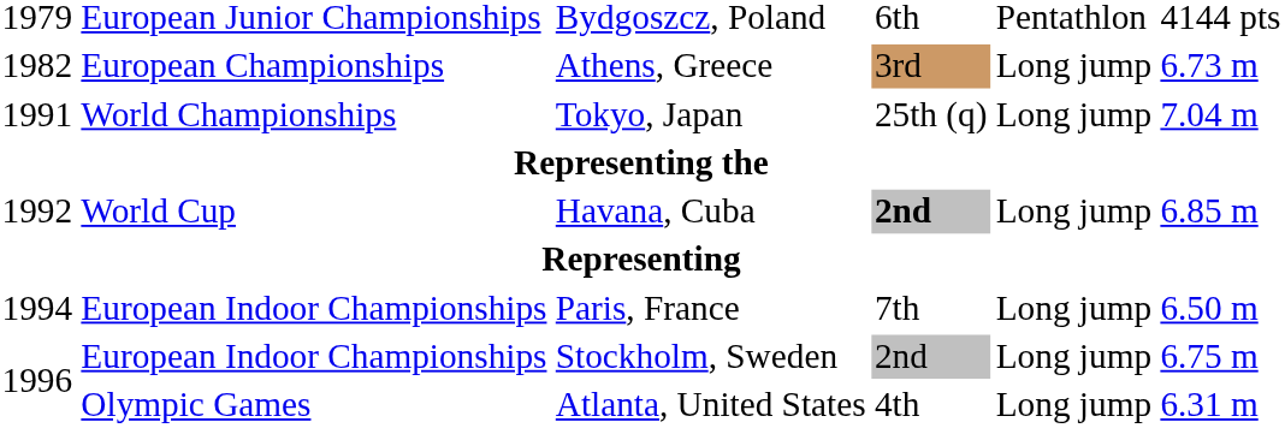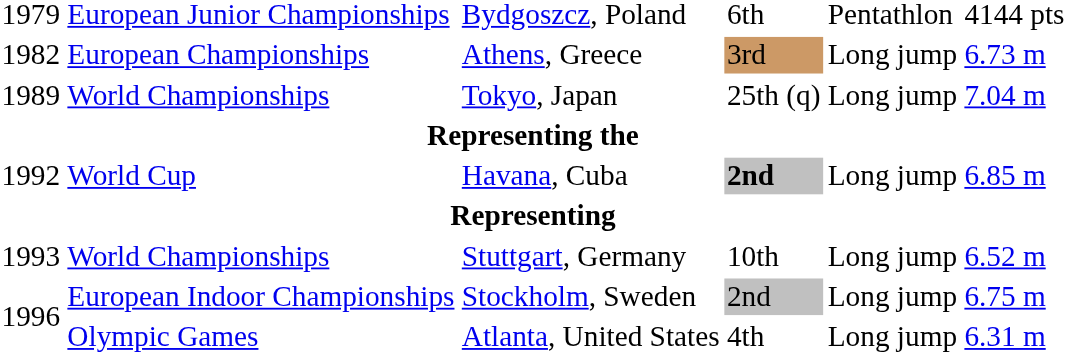Tokyo, Japan | column 1: 1991 -> 1989
+ row: 1993 | World Championships | Stuttgart, Germany | 10th | Long jump | 6.52 m
- row: 1994 | European Indoor Championships | Paris, France | 7th | Long jump | 6.50 m
